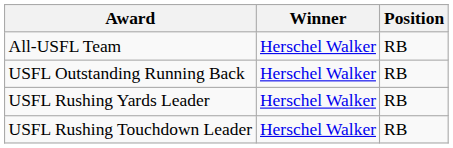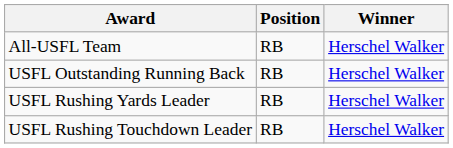columns swapped: Winner <-> Position
